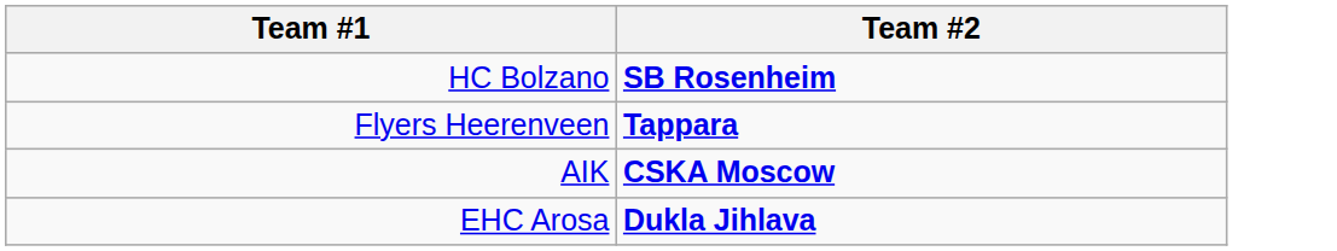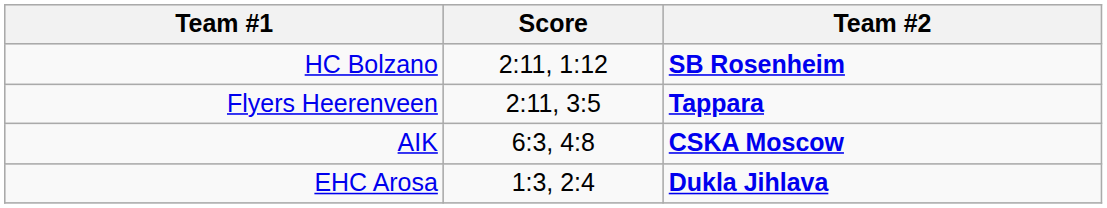+ column: Score | 2:11, 1:12 | 2:11, 3:5 | 6:3, 4:8 | 1:3, 2:4
